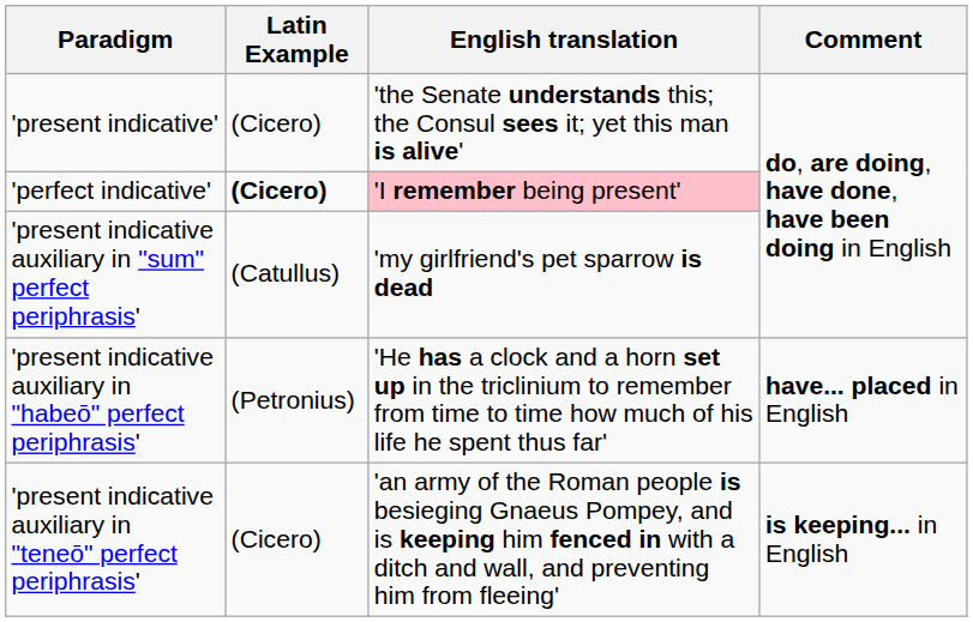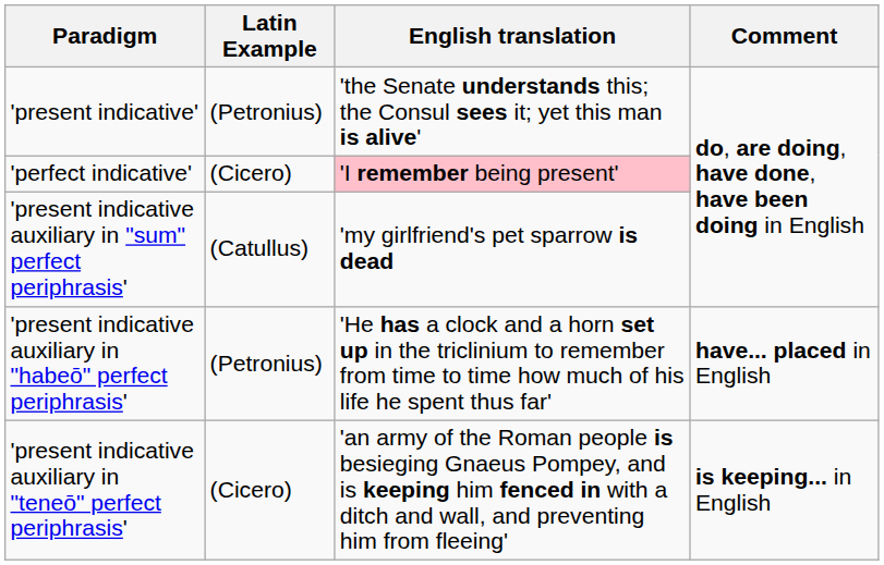'present indicative' | Latin Example: (Cicero) -> (Petronius)
'perfect indicative' | Latin Example: bold -> normal
